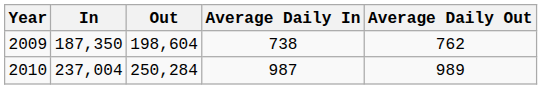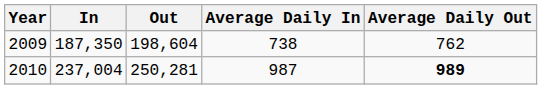2010 | Out: 250,284 -> 250,281
2010 | Average Daily Out: normal -> bold
